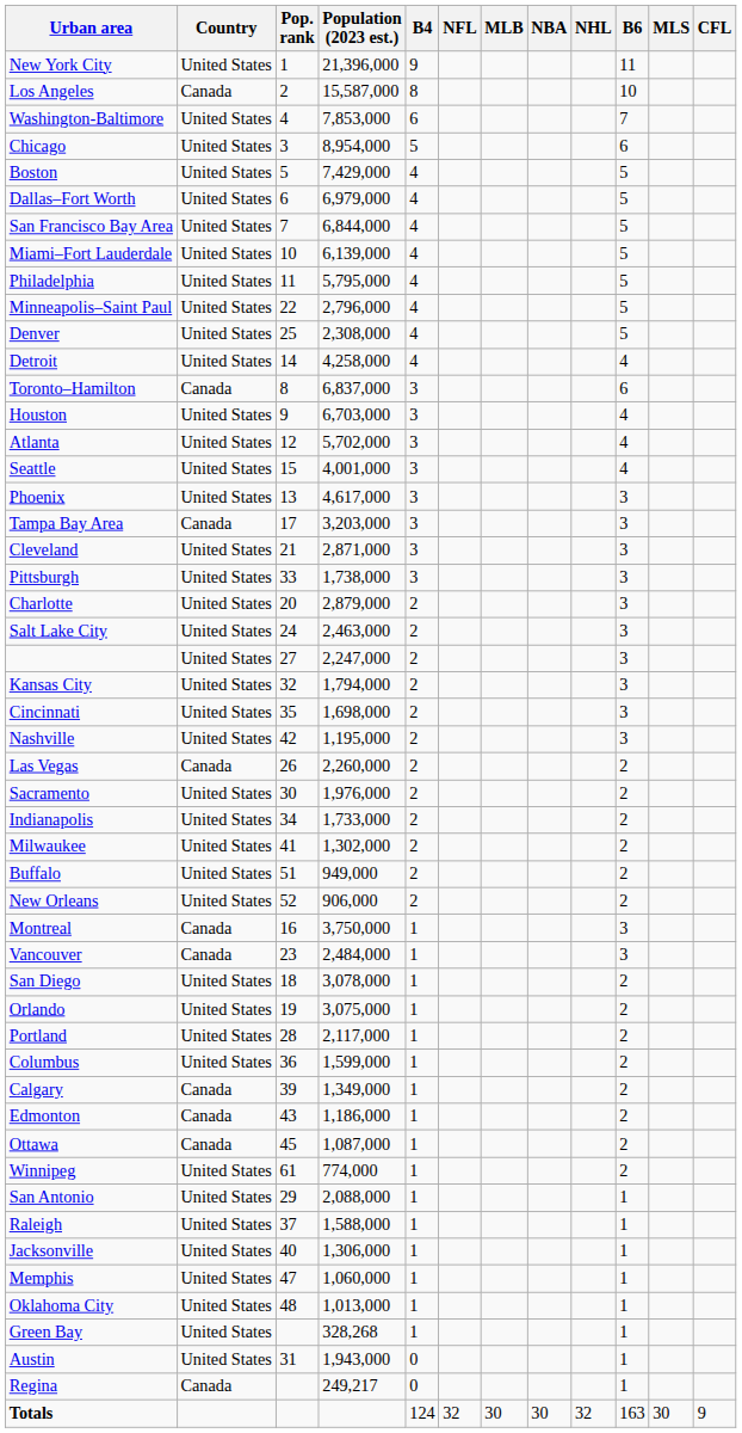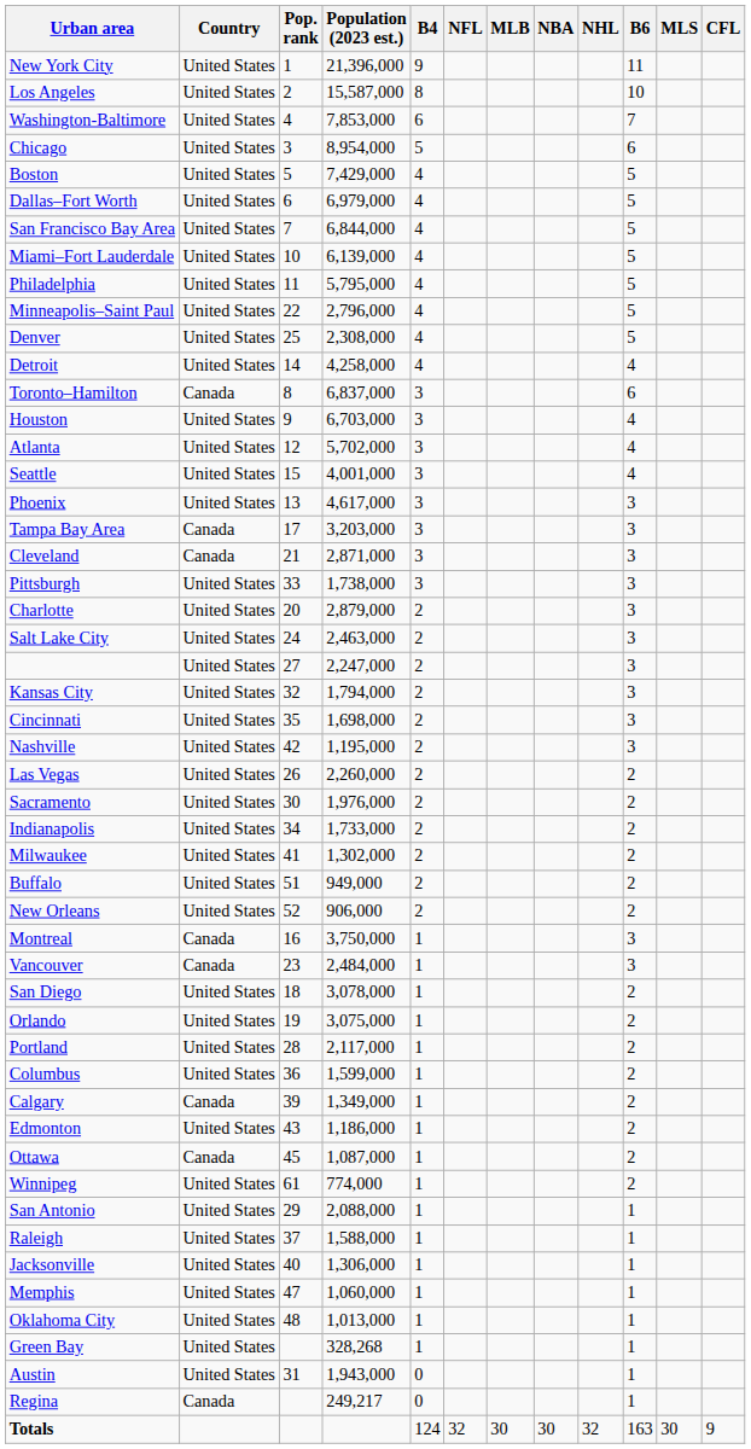Los Angeles | Country: Canada -> United States
Cleveland | Country: United States -> Canada
Las Vegas | Country: Canada -> United States
Edmonton | Country: Canada -> United States
